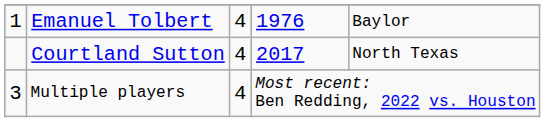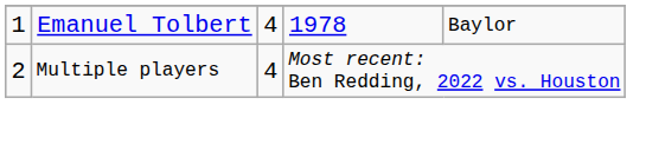Emanuel Tolbert | column 4: 1976 -> 1978
- row: Courtland Sutton | 4 | 2017 | North Texas
Multiple players | column 1: 3 -> 2
